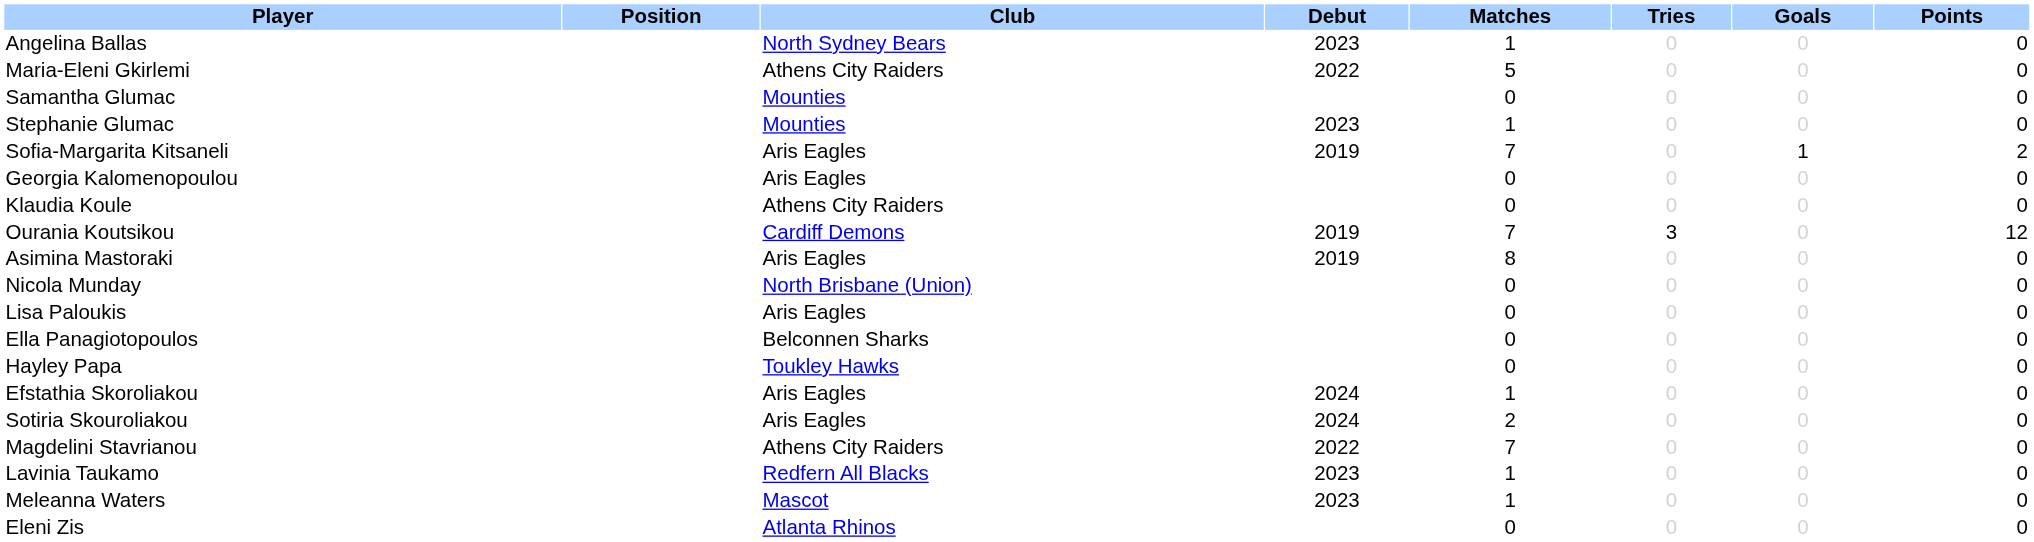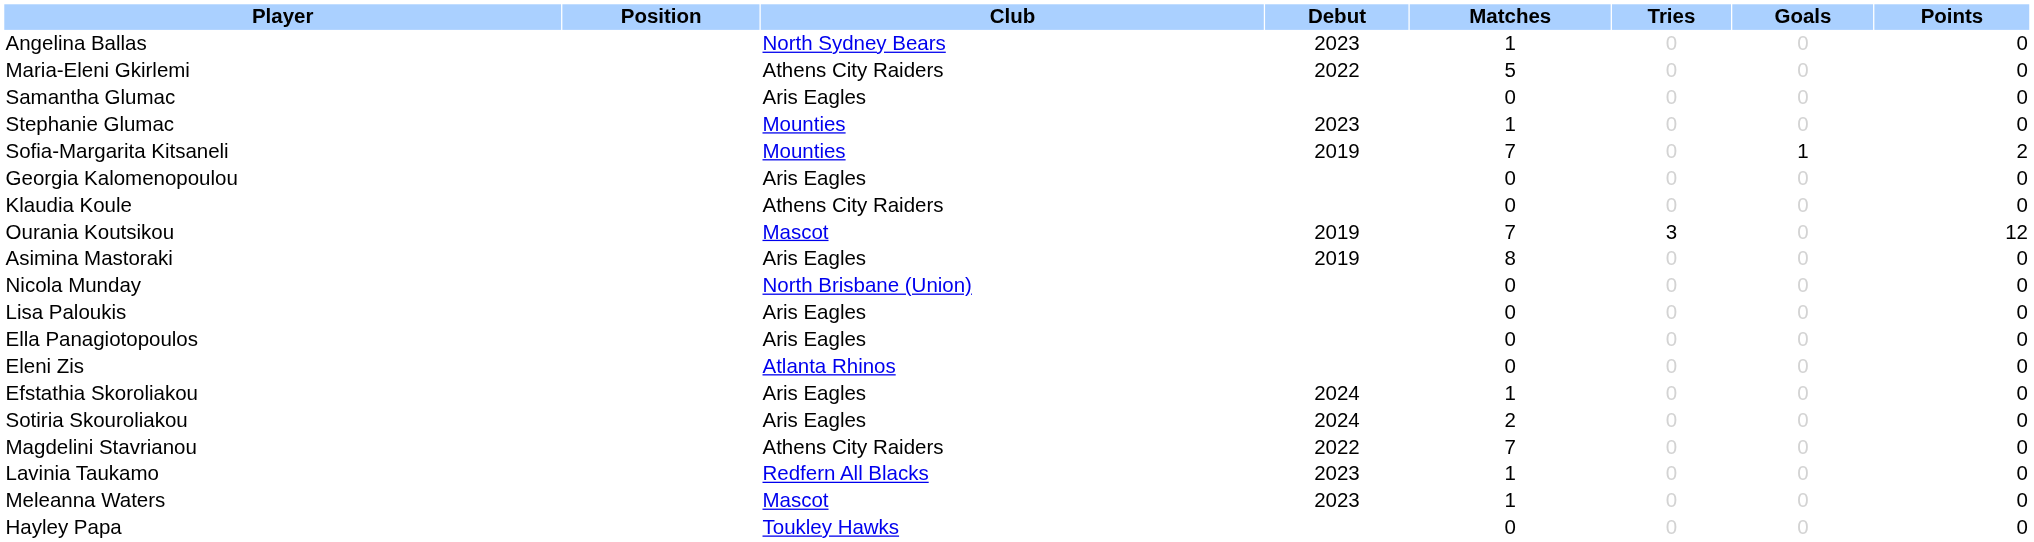Samantha Glumac | Club: Mounties -> Aris Eagles
Sofia-Margarita Kitsaneli | Club: Aris Eagles -> Mounties
Ourania Koutsikou | Club: Cardiff Demons -> Mascot
Ella Panagiotopoulos | Club: Belconnen Sharks -> Aris Eagles
rows swapped: Hayley Papa <-> Eleni Zis
